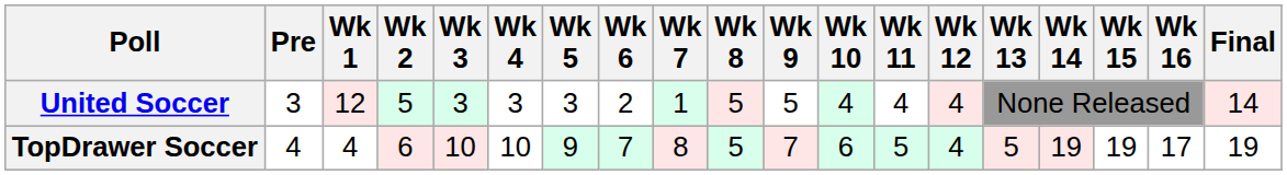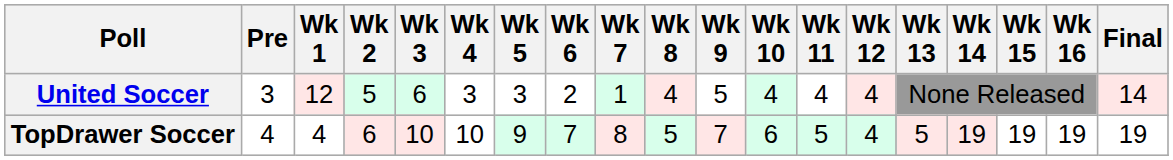United Soccer | Wk 3: 3 -> 6
United Soccer | Wk 8: 5 -> 4
TopDrawer Soccer | Wk 16: 17 -> 19
